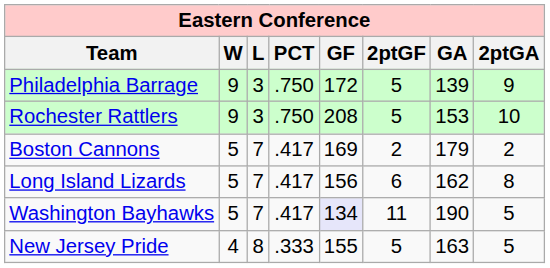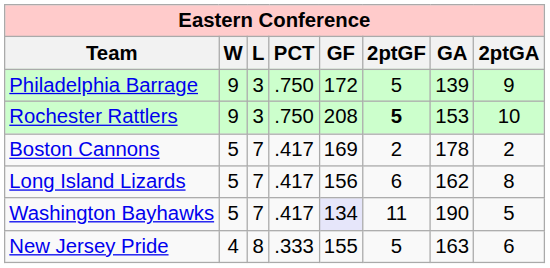Rochester Rattlers | 2ptGF: normal -> bold
Boston Cannons | GA: 179 -> 178
New Jersey Pride | 2ptGA: 5 -> 6
